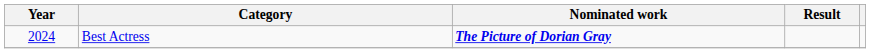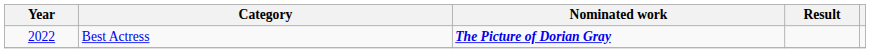Best Actress | Year: 2024 -> 2022
